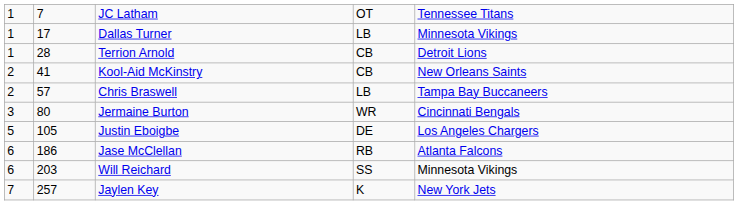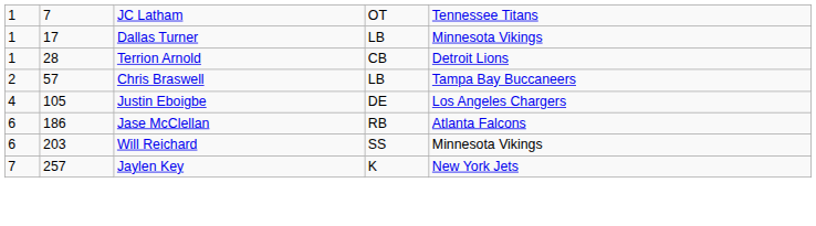- row: 2 | 41 | Kool-Aid McKinstry | CB | New Orleans Saints
- row: 3 | 80 | Jermaine Burton | WR | Cincinnati Bengals
Justin Eboigbe | column 1: 5 -> 4
